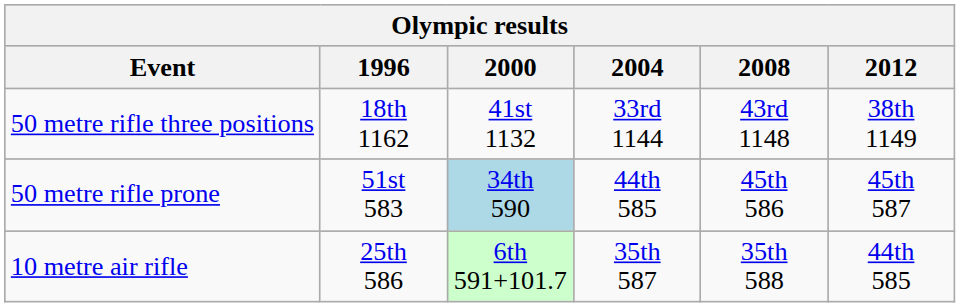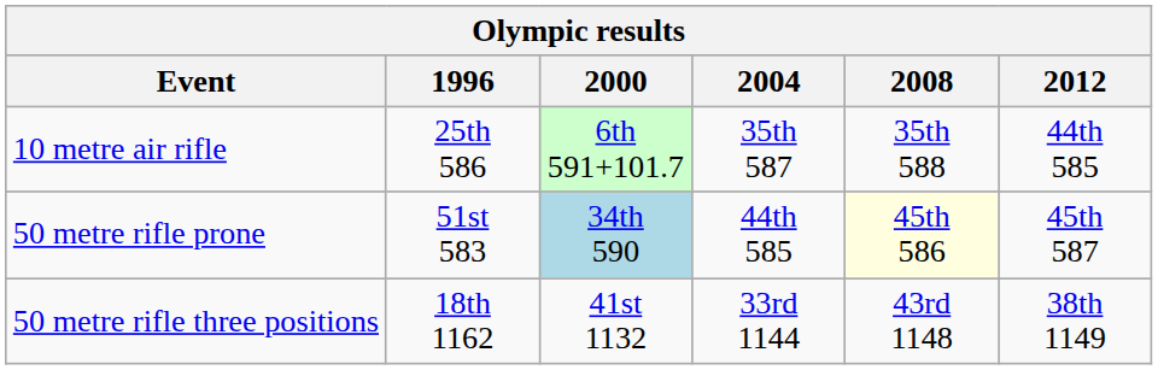rows swapped: 10 metre air rifle <-> 50 metre rifle three positions
50 metre rifle prone | 2008: no background -> lightyellow background
